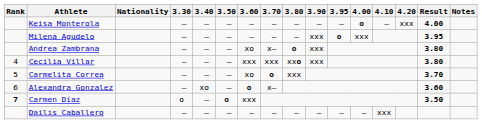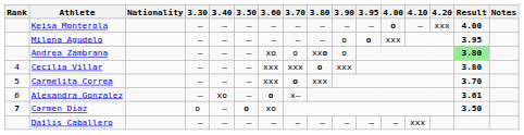Milena Agudelo | 3.90: xxx -> o
Andrea Zambrana | 3.70: x– -> o
Andrea Zambrana | 3.80: o -> xxo
Andrea Zambrana | 3.90: xxx -> o
Andrea Zambrana | Result: no background -> lightgreen background
Cecilia Villar | 3.80: xxo -> o
Carmelita Correa | 3.60: xo -> xxx
Alexandra Gonzalez | Result: 3.60 -> 3.61
Carmen Díaz | 3.60: xxx -> xo
